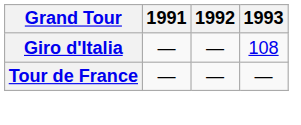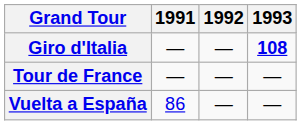Giro d'Italia | 1993: normal -> bold
+ row: Vuelta a España | 86 | — | —
